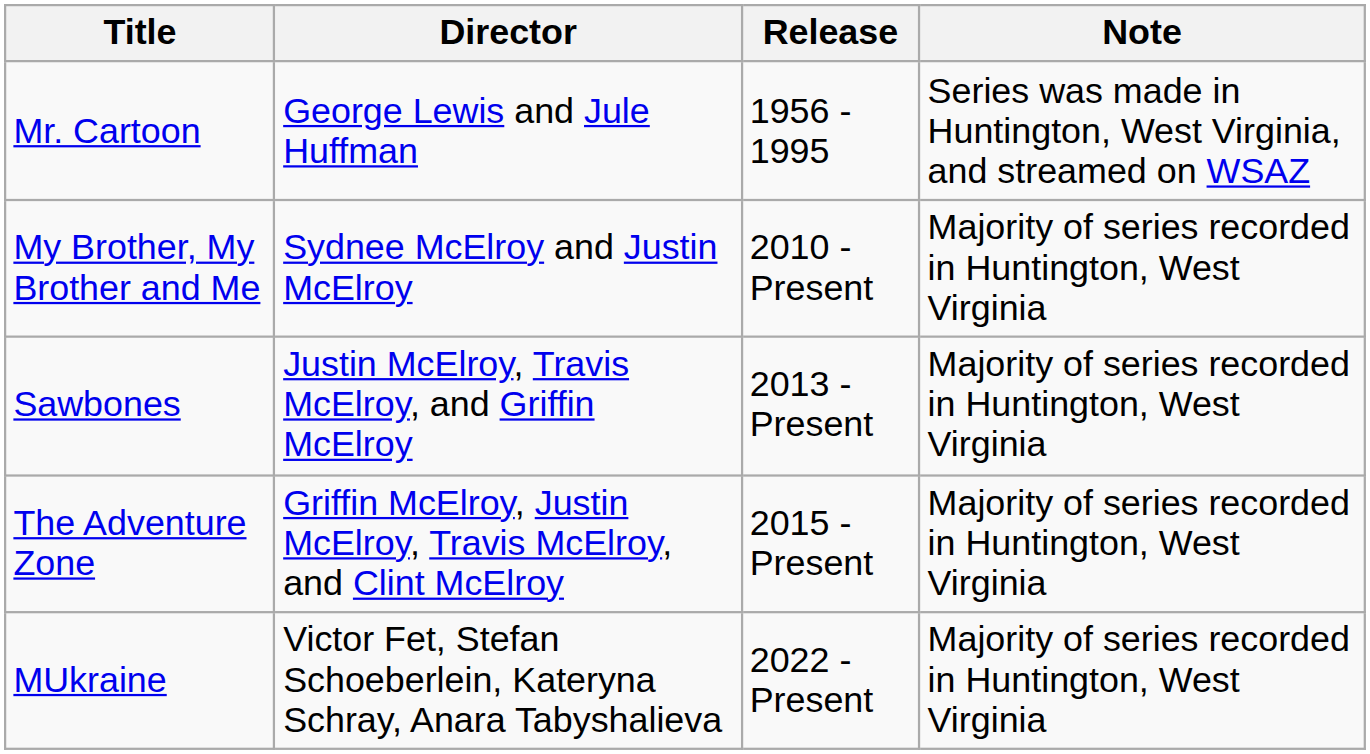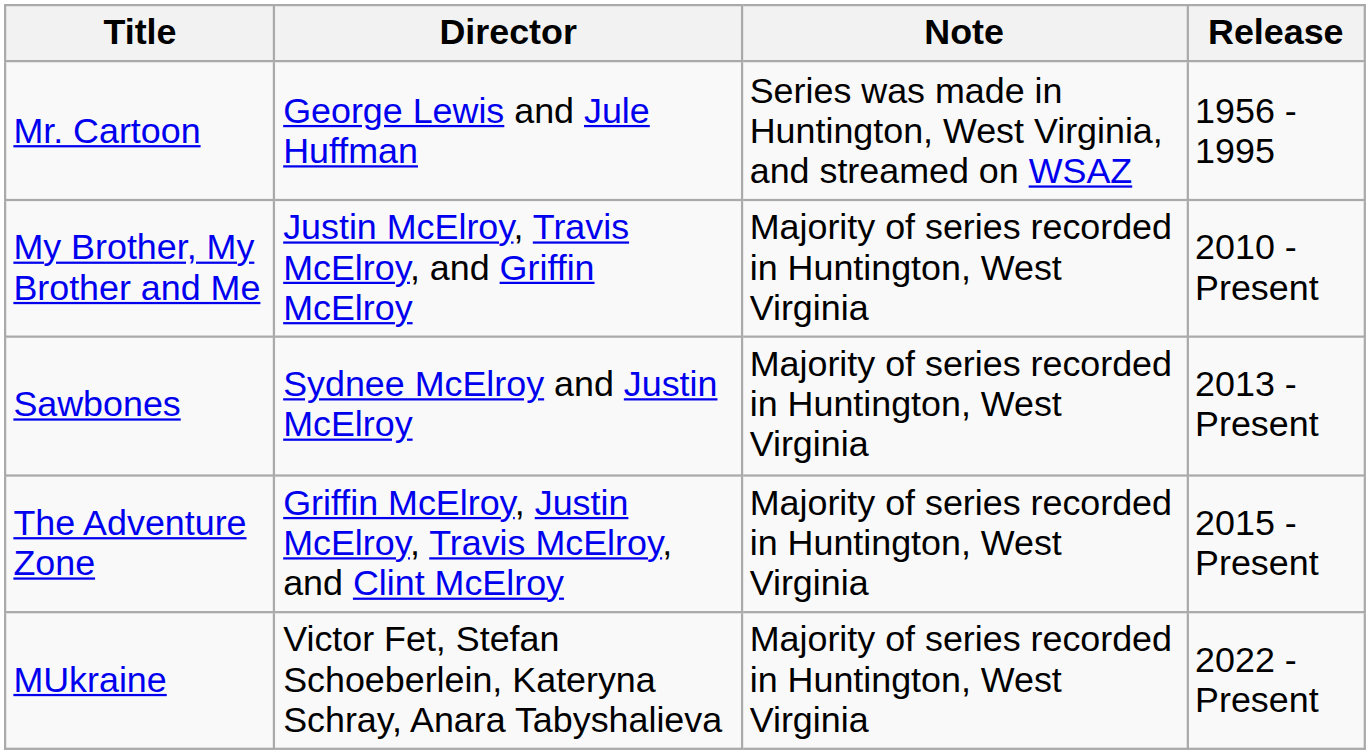columns swapped: Release <-> Note
My Brother, My Brother and Me | Director: Sydnee McElroy and Justin McElroy -> Justin McElroy, Travis McElroy, and Griffin McElroy
Sawbones | Director: Justin McElroy, Travis McElroy, and Griffin McElroy -> Sydnee McElroy and Justin McElroy
